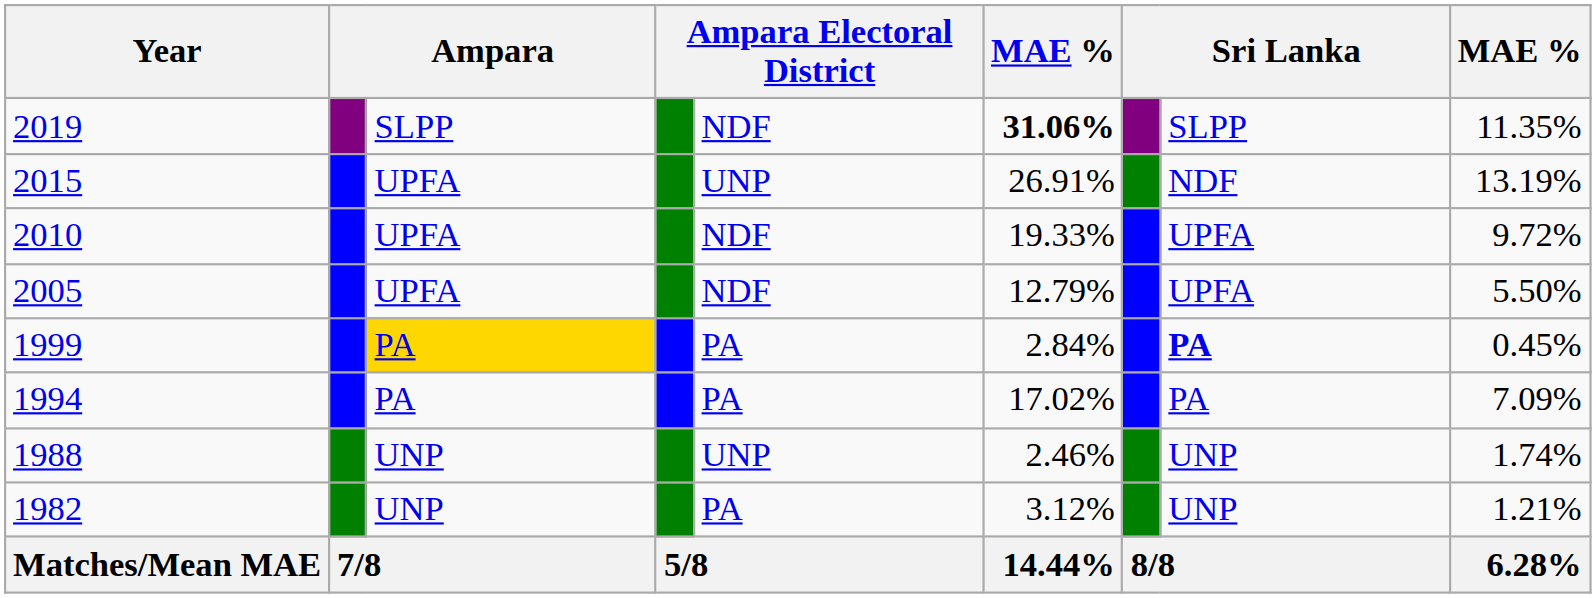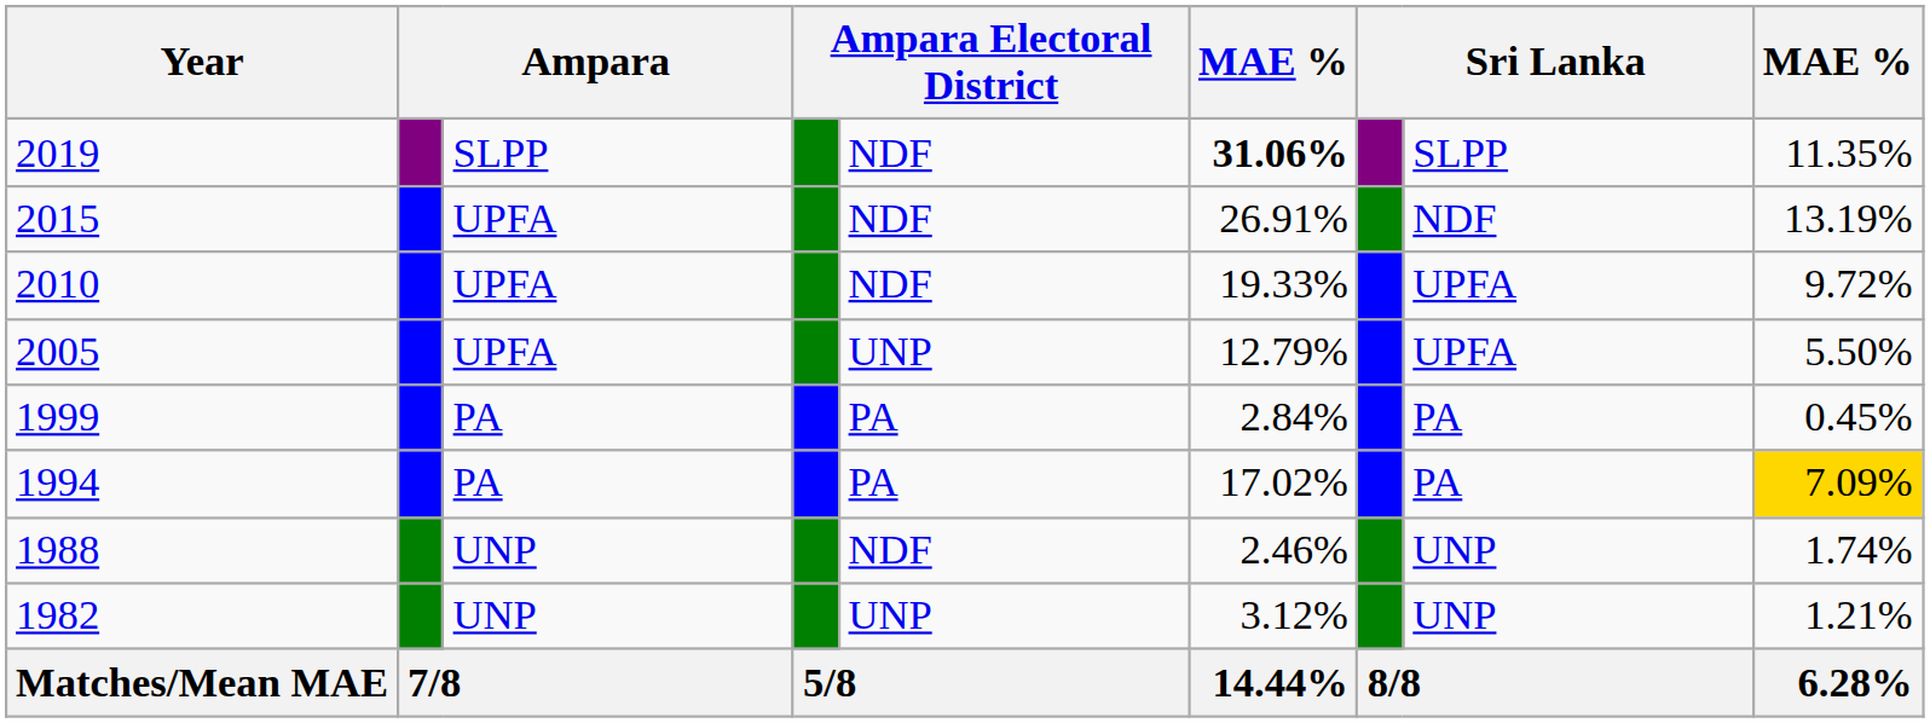2015 | column 5: UNP -> NDF
2005 | column 5: NDF -> UNP
1999 | column 3: gold background -> no background
1999 | column 8: bold -> normal
1994 | column 9: no background -> gold background
1988 | column 5: UNP -> NDF
1982 | column 5: PA -> UNP
